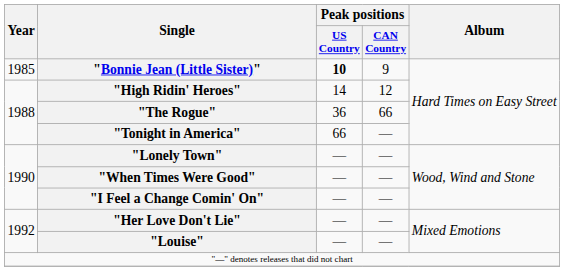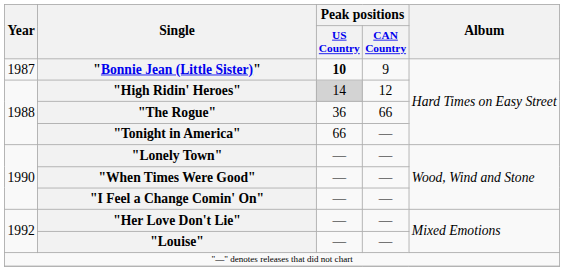"Bonnie Jean (Little Sister)" | Year: 1985 -> 1987
"High Ridin' Heroes" | Peak positions / US Country: no background -> lightgrey background
